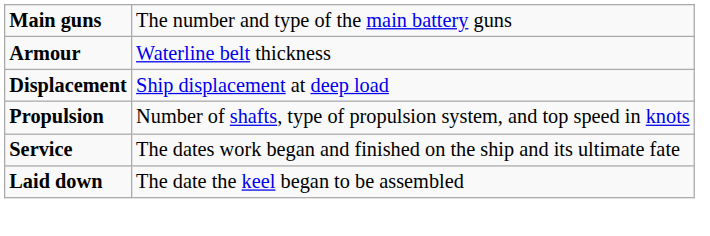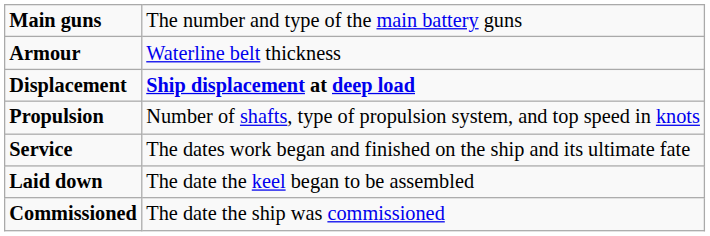Displacement | column 2: normal -> bold
+ row: Commissioned | The date the ship was commissioned
